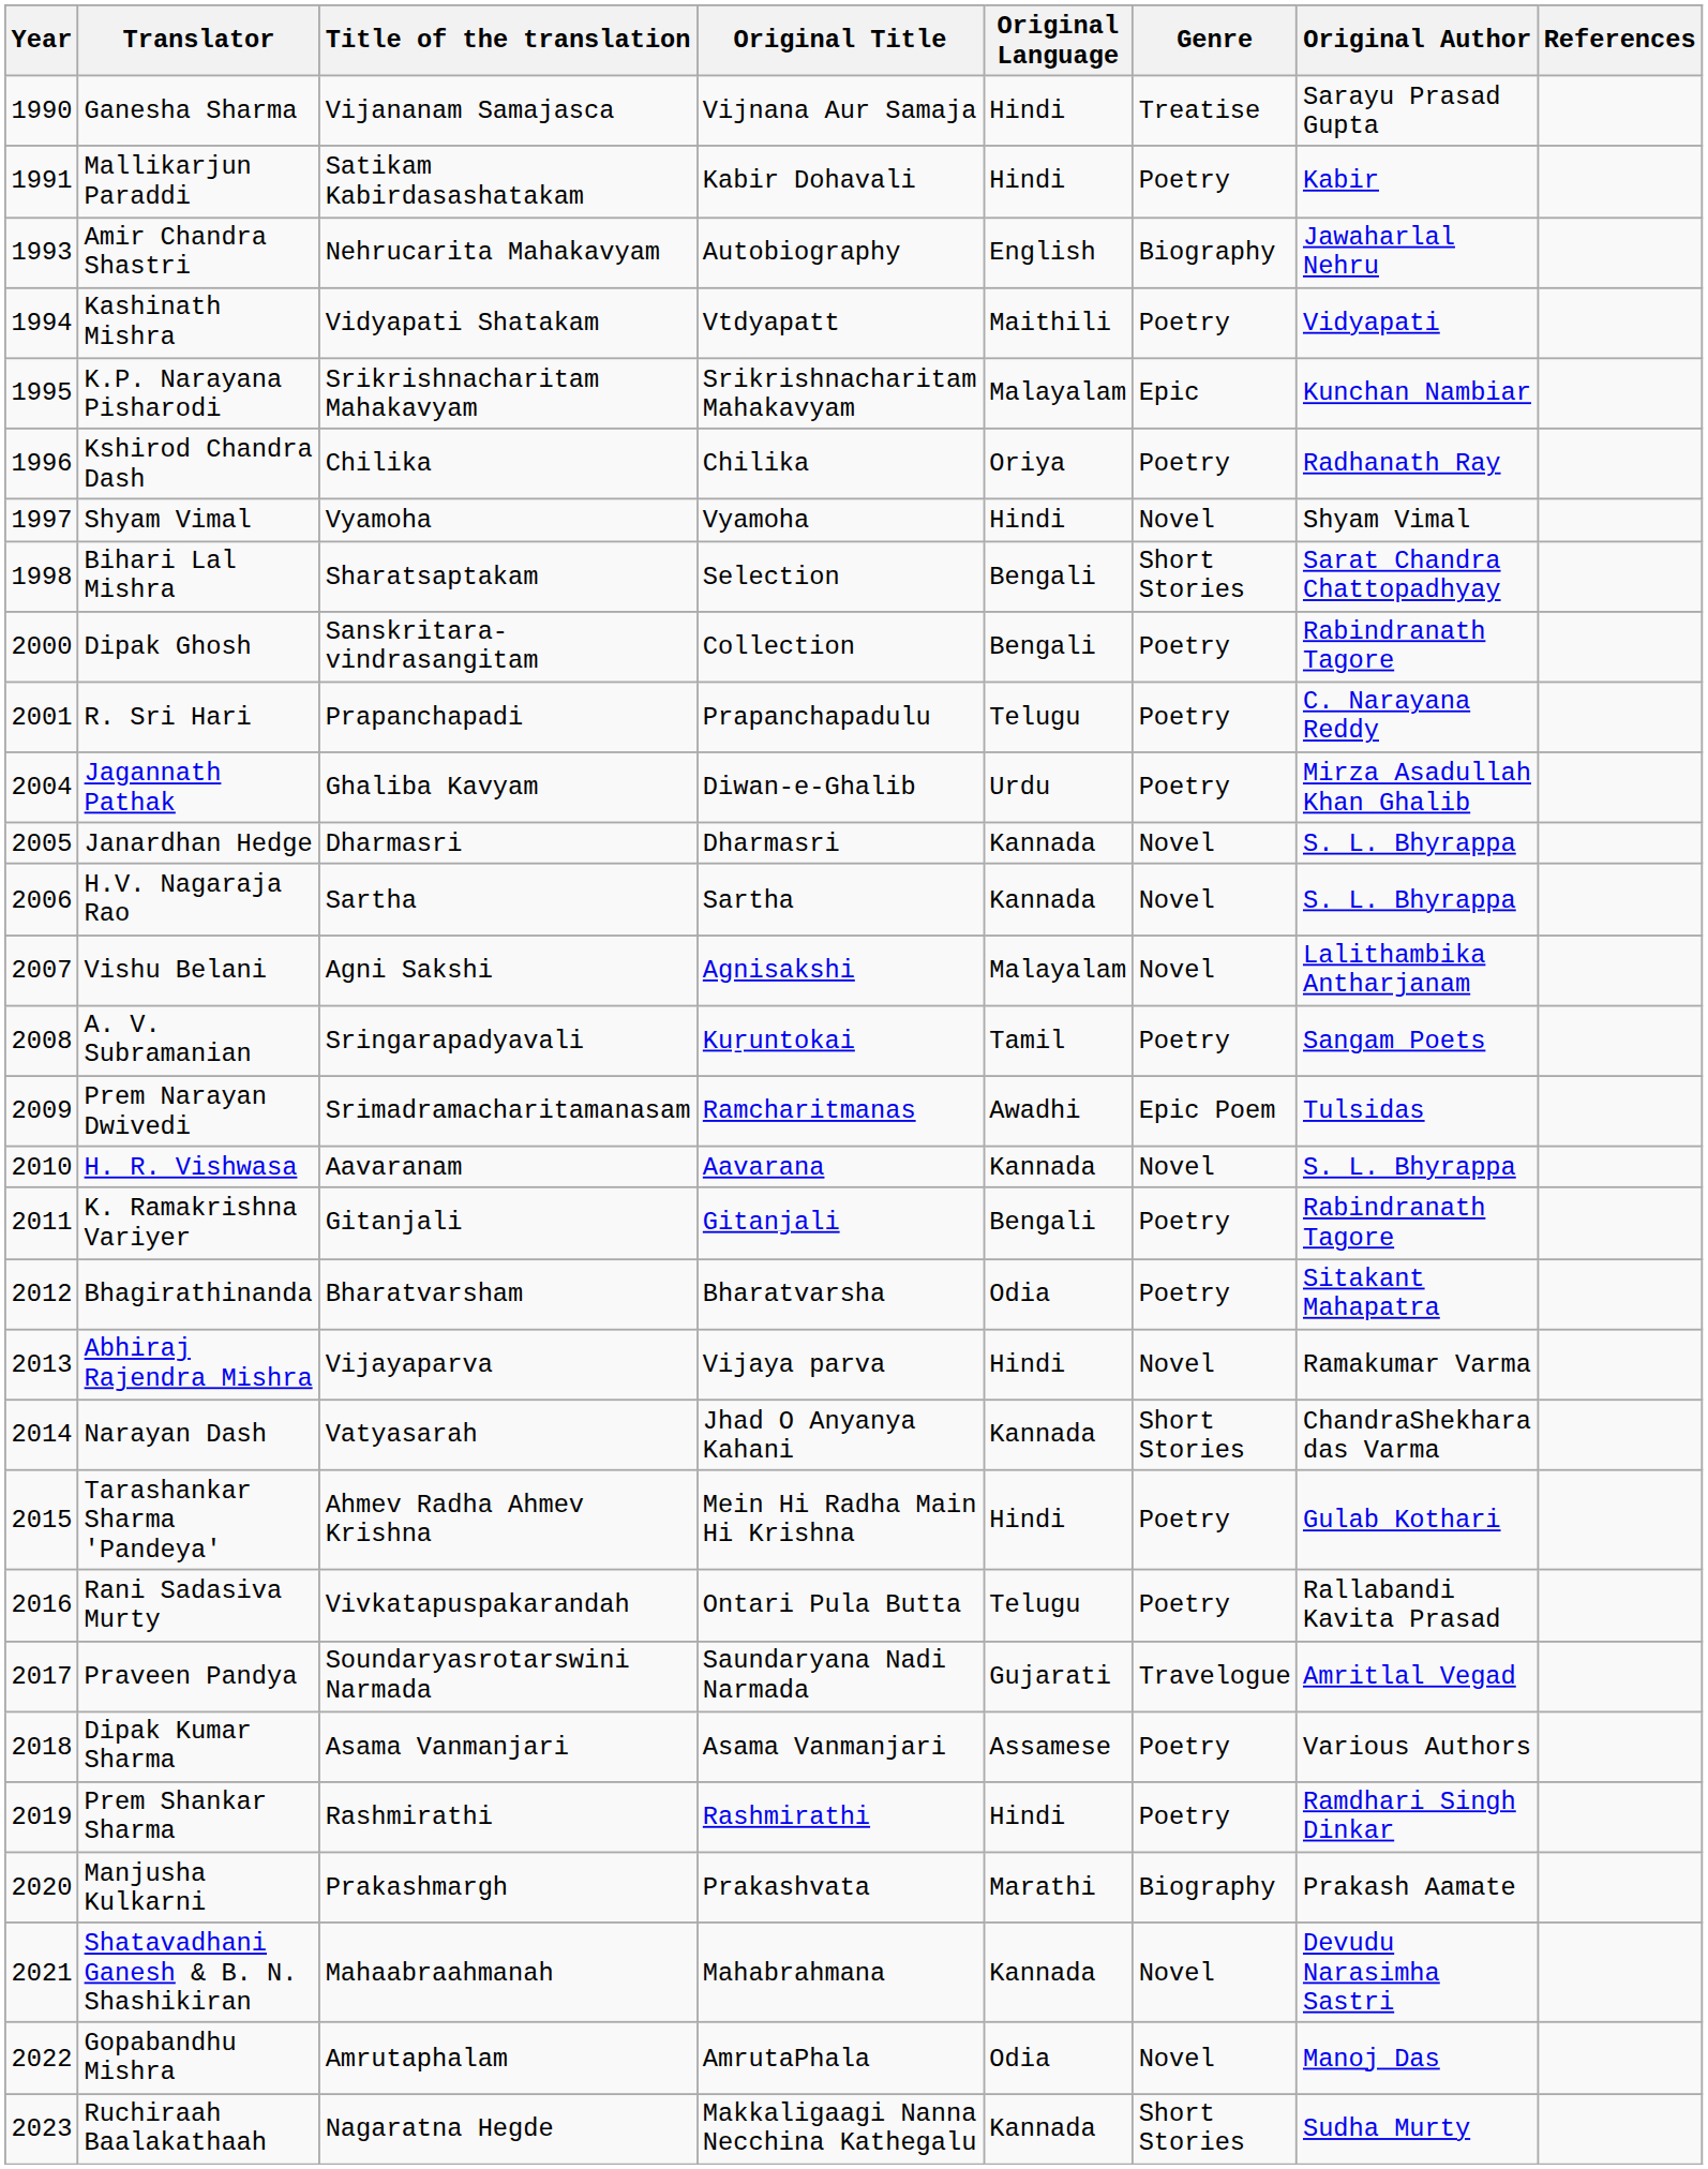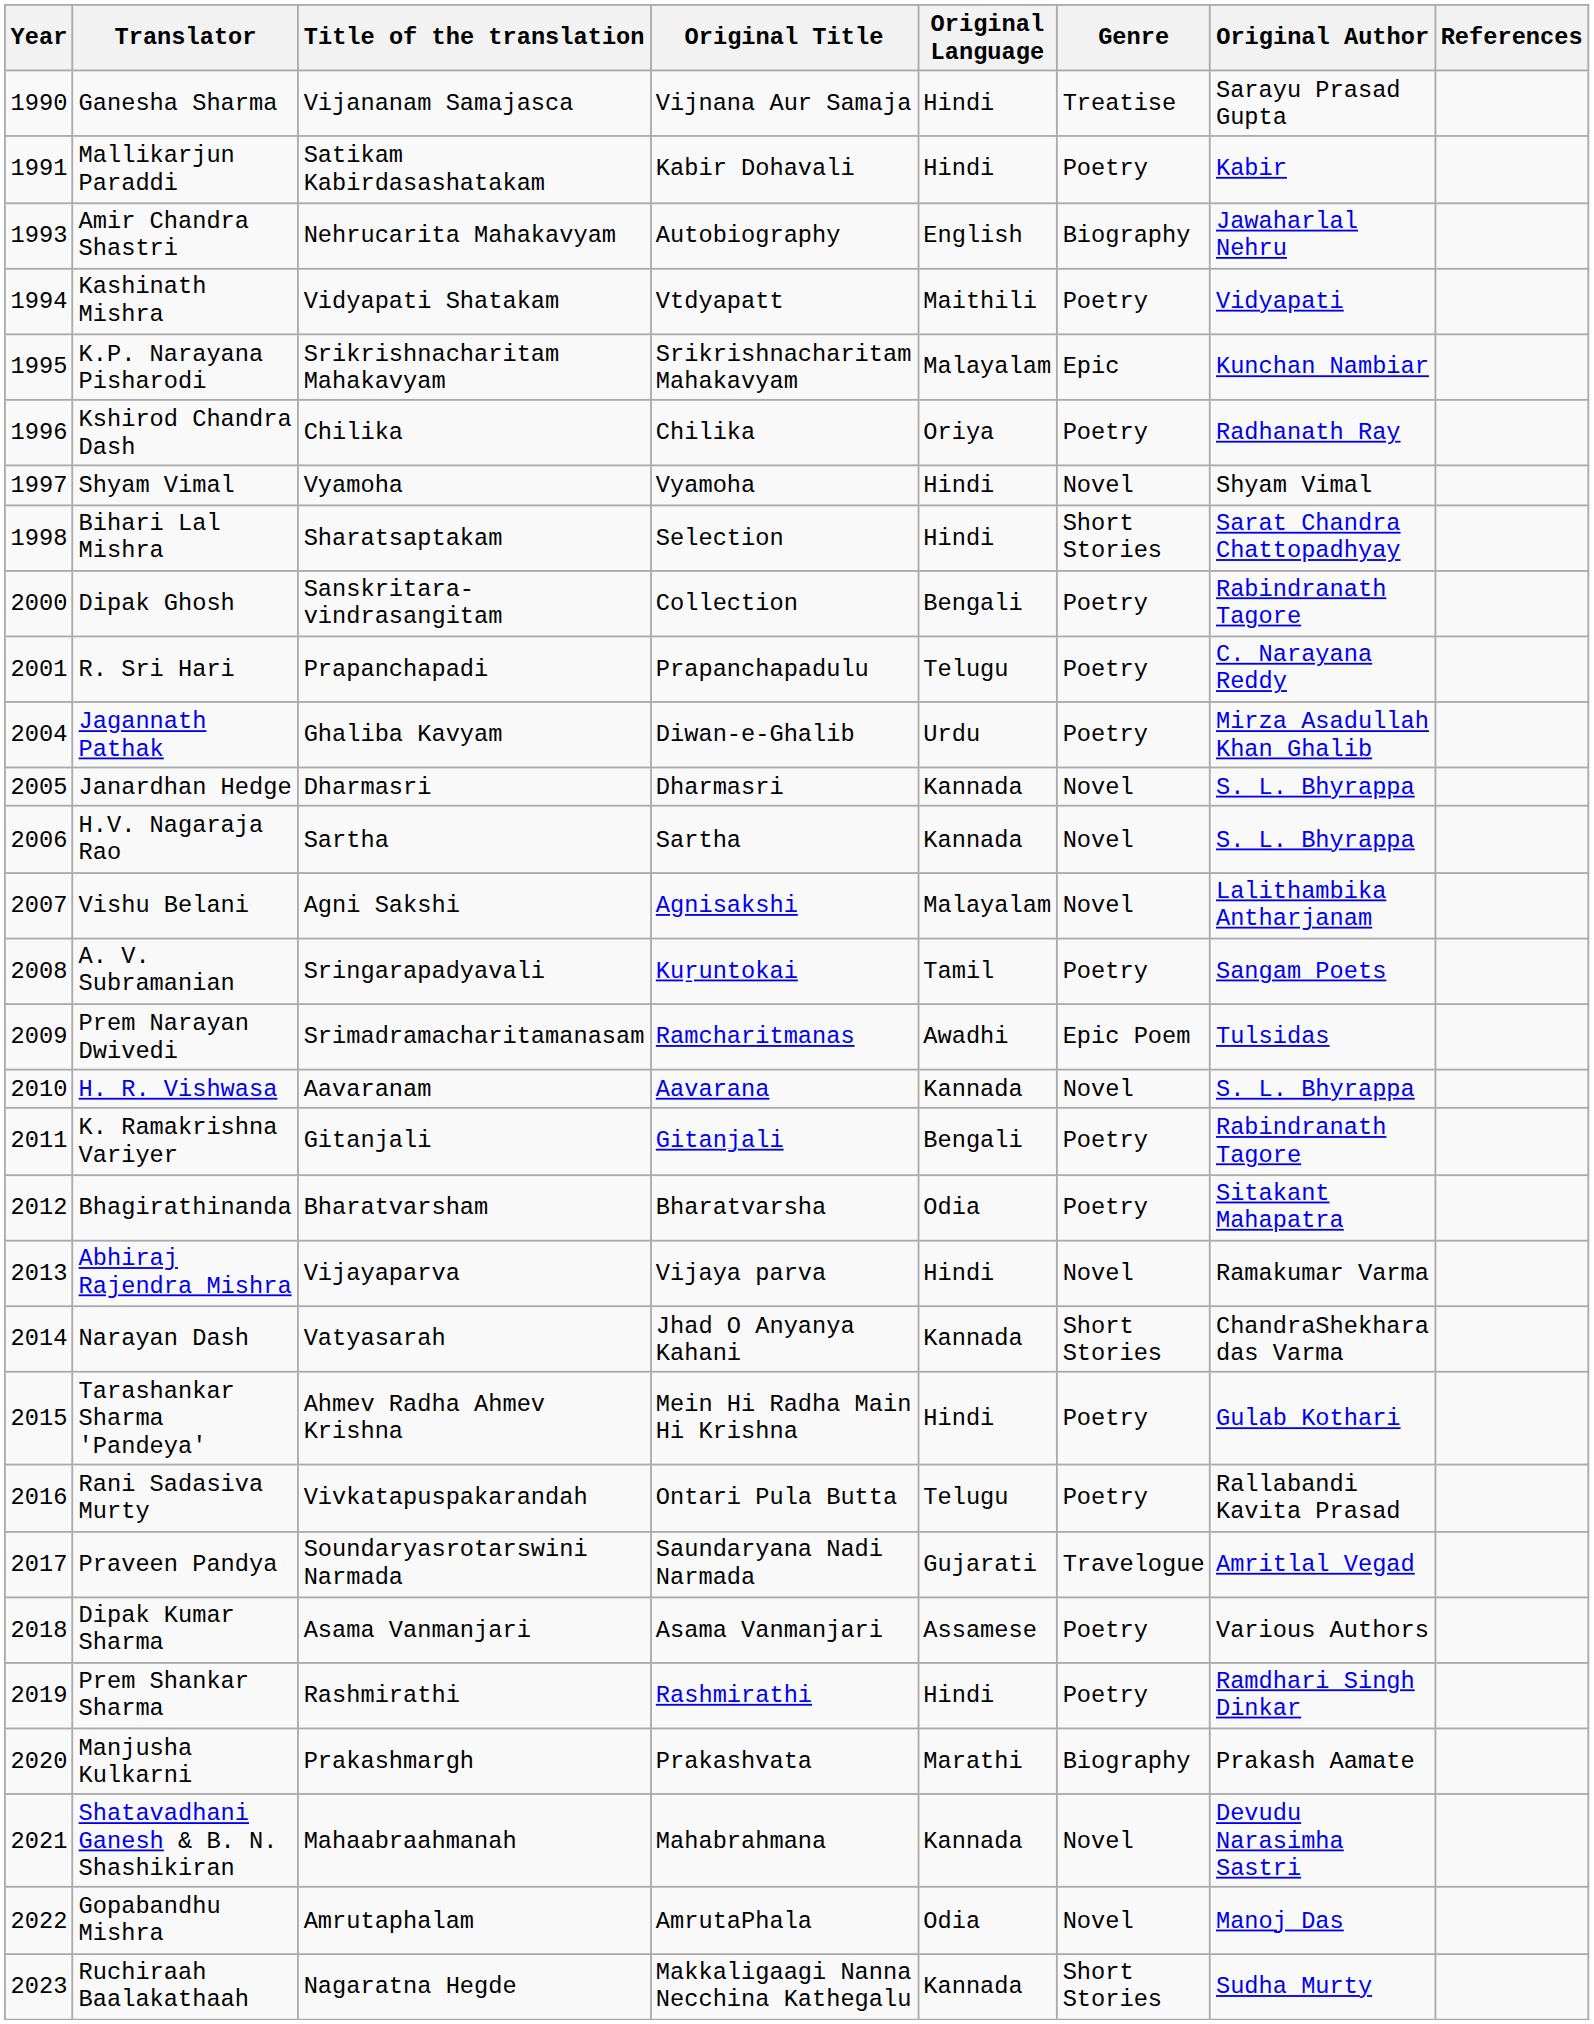Bihari Lal Mishra | Original Language: Bengali -> Hindi
